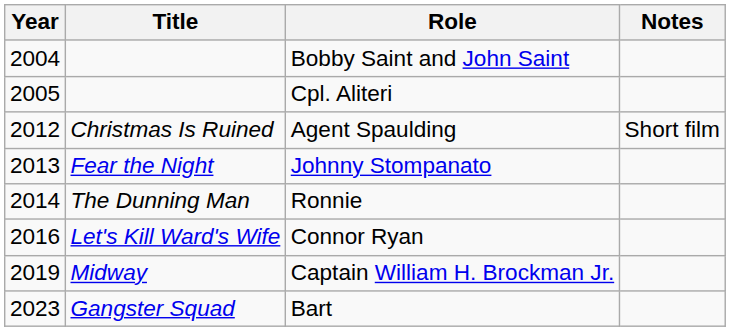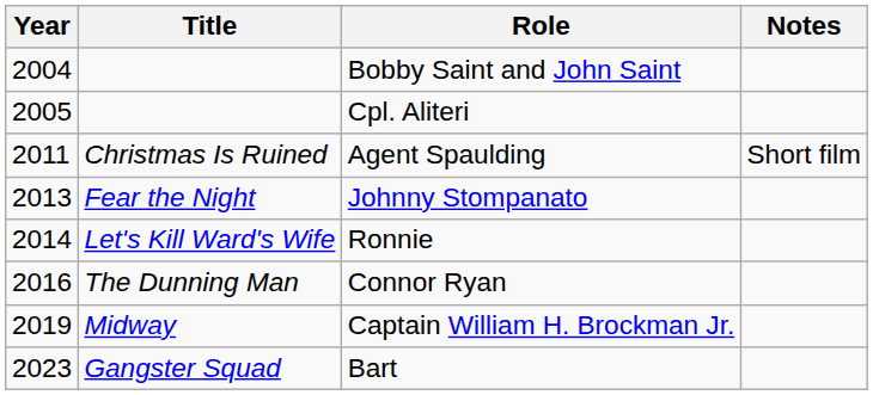Agent Spaulding | Year: 2012 -> 2011
Ronnie | Title: The Dunning Man -> Let's Kill Ward's Wife
Connor Ryan | Title: Let's Kill Ward's Wife -> The Dunning Man
